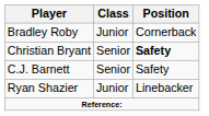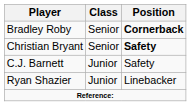Bradley Roby | Class: Junior -> Senior
Bradley Roby | Position: normal -> bold
C.J. Barnett | Class: Senior -> Junior
